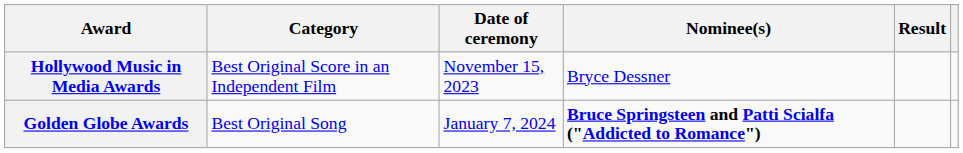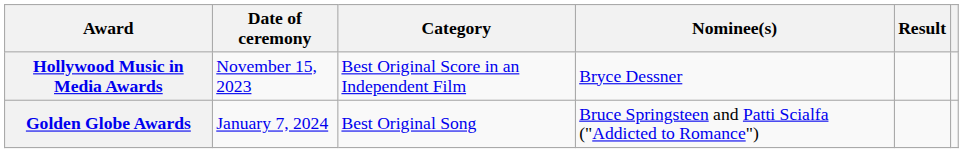columns swapped: Date of ceremony <-> Category
Golden Globe Awards | Nominee(s): bold -> normal
